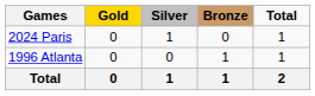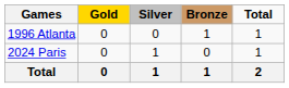rows swapped: 1996 Atlanta <-> 2024 Paris
